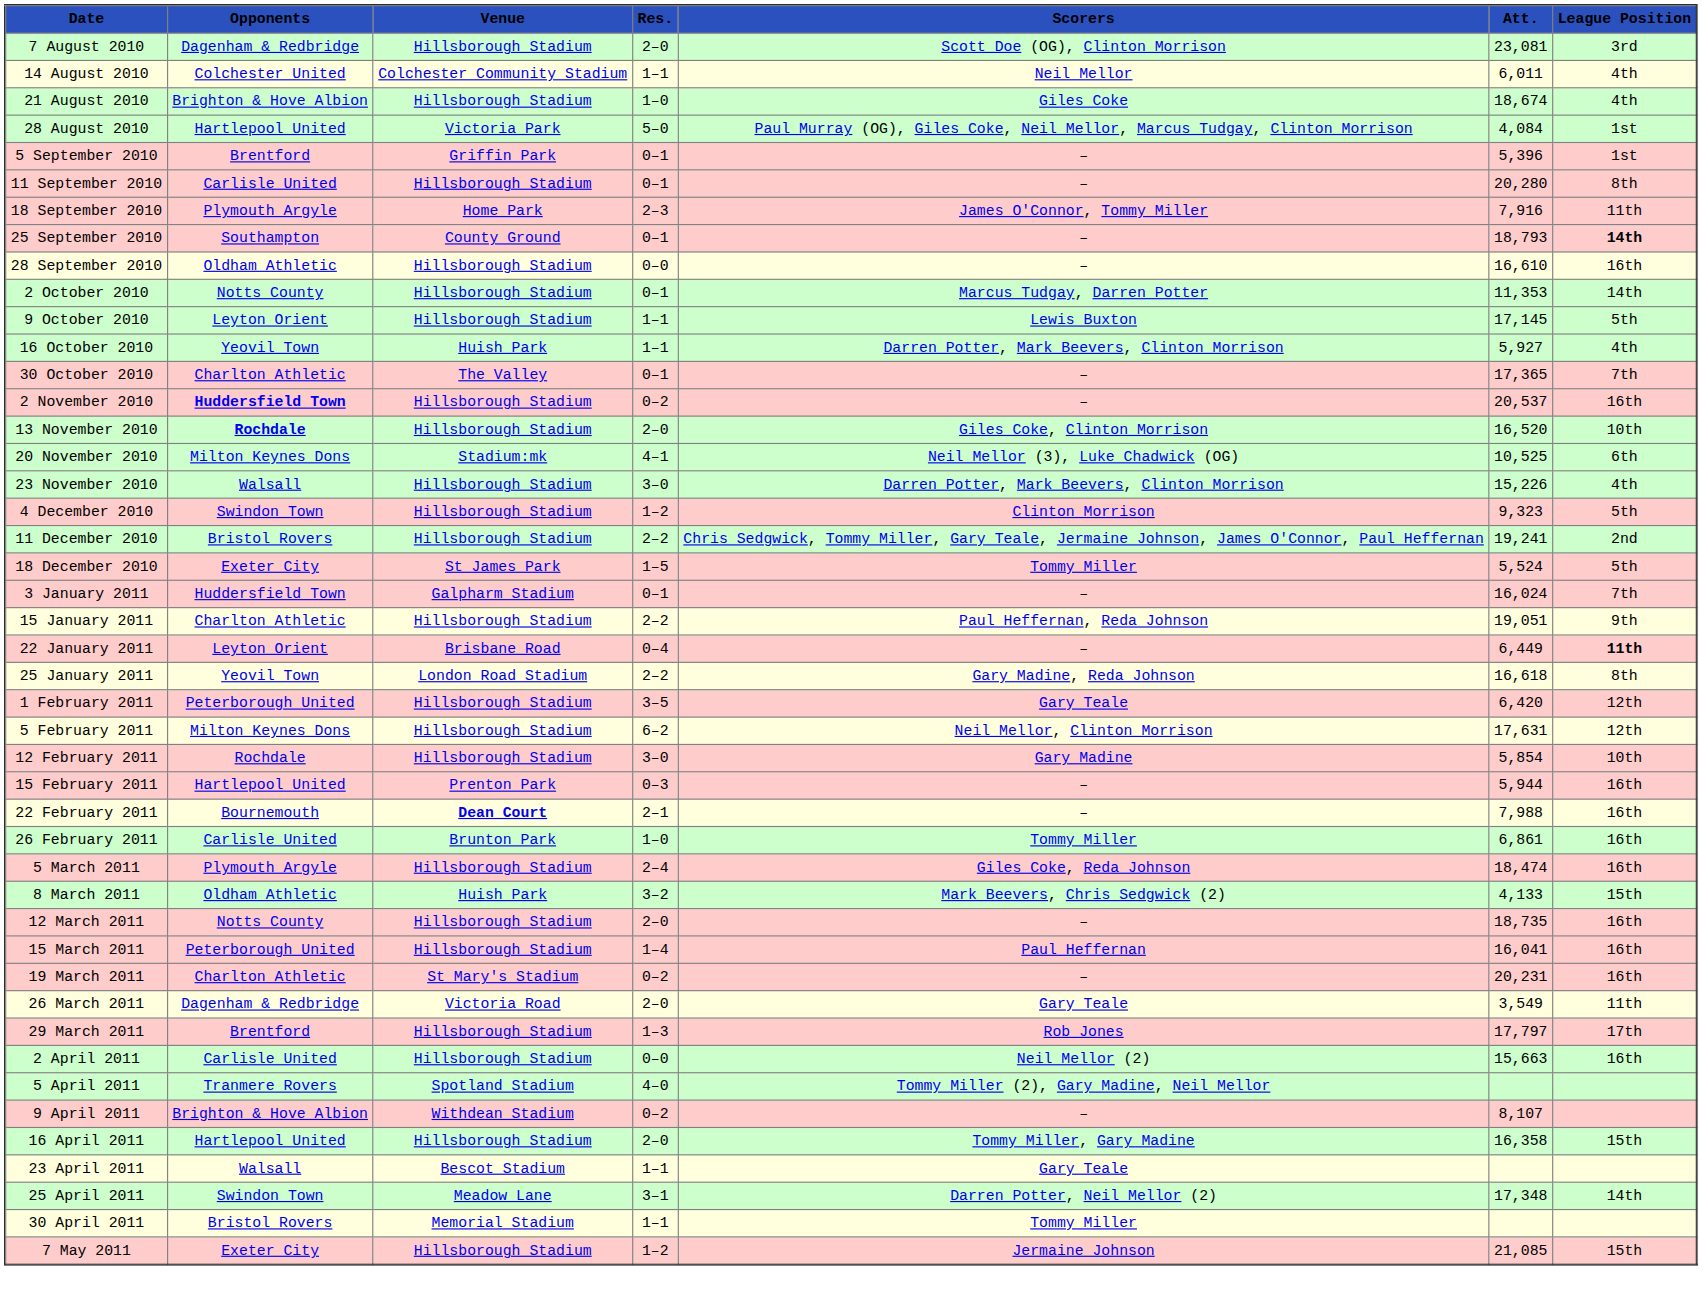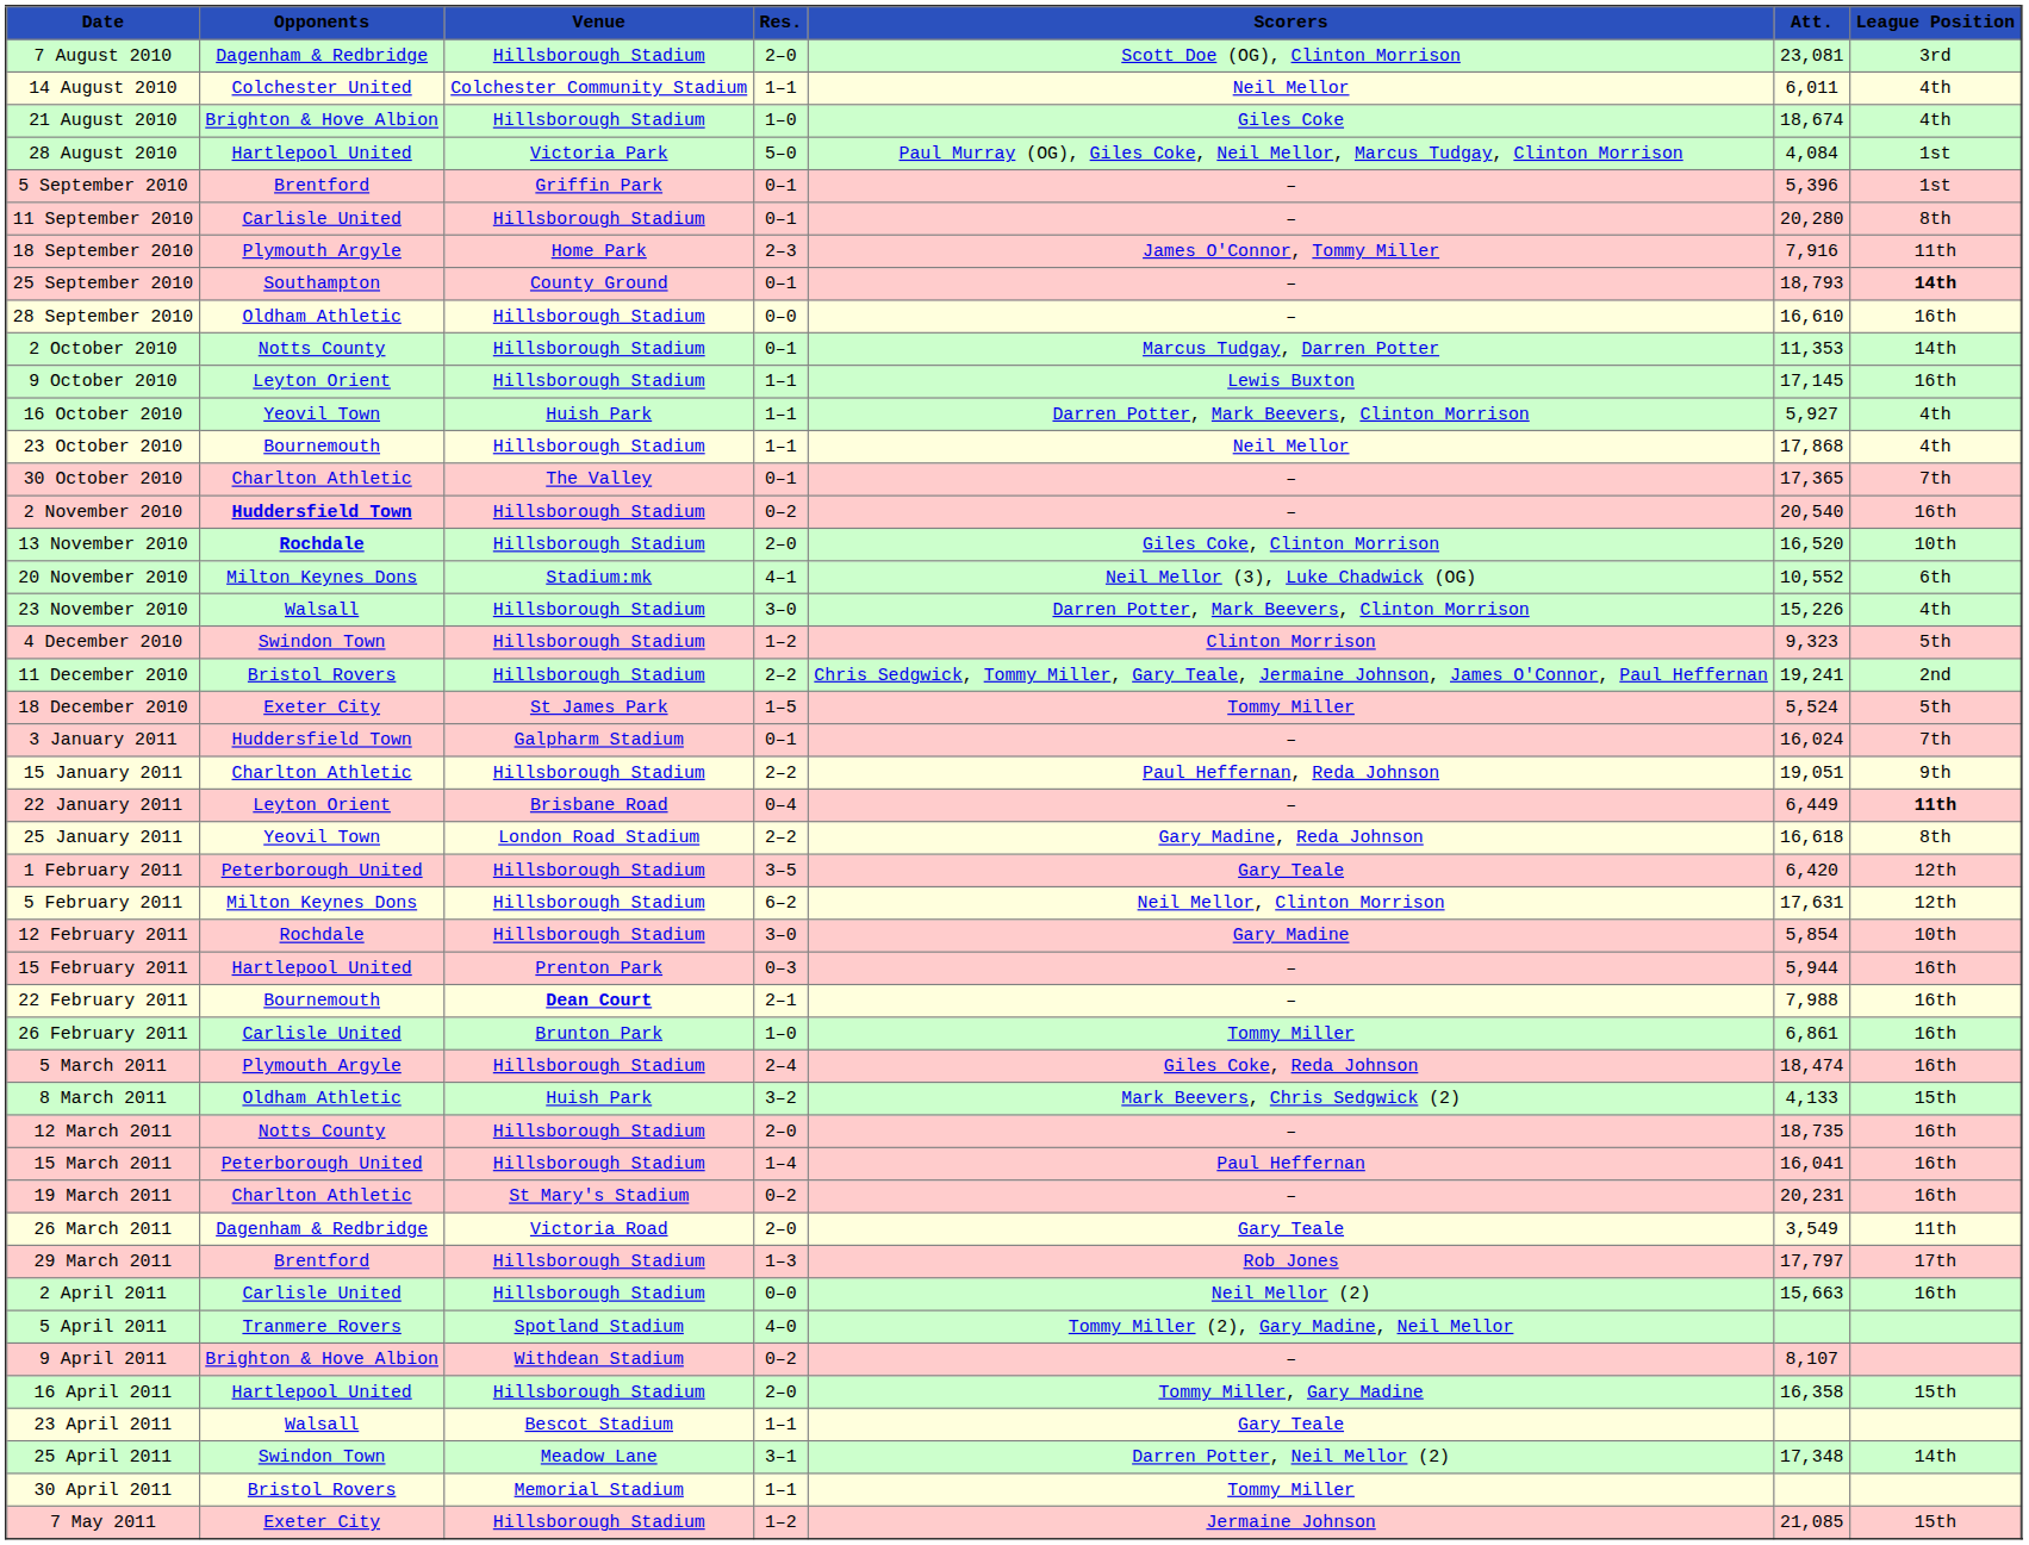9 October 2010 | League Position: 5th -> 16th
+ row: 23 October 2010 | Bournemouth | Hillsborough Stadium | 1–1 | Neil Mellor | 17,868 | 4th
2 November 2010 | Att.: 20,537 -> 20,540
20 November 2010 | Att.: 10,525 -> 10,552
